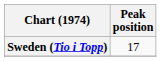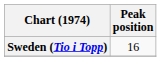Sweden (Tio i Topp) | Peak position: 17 -> 16
